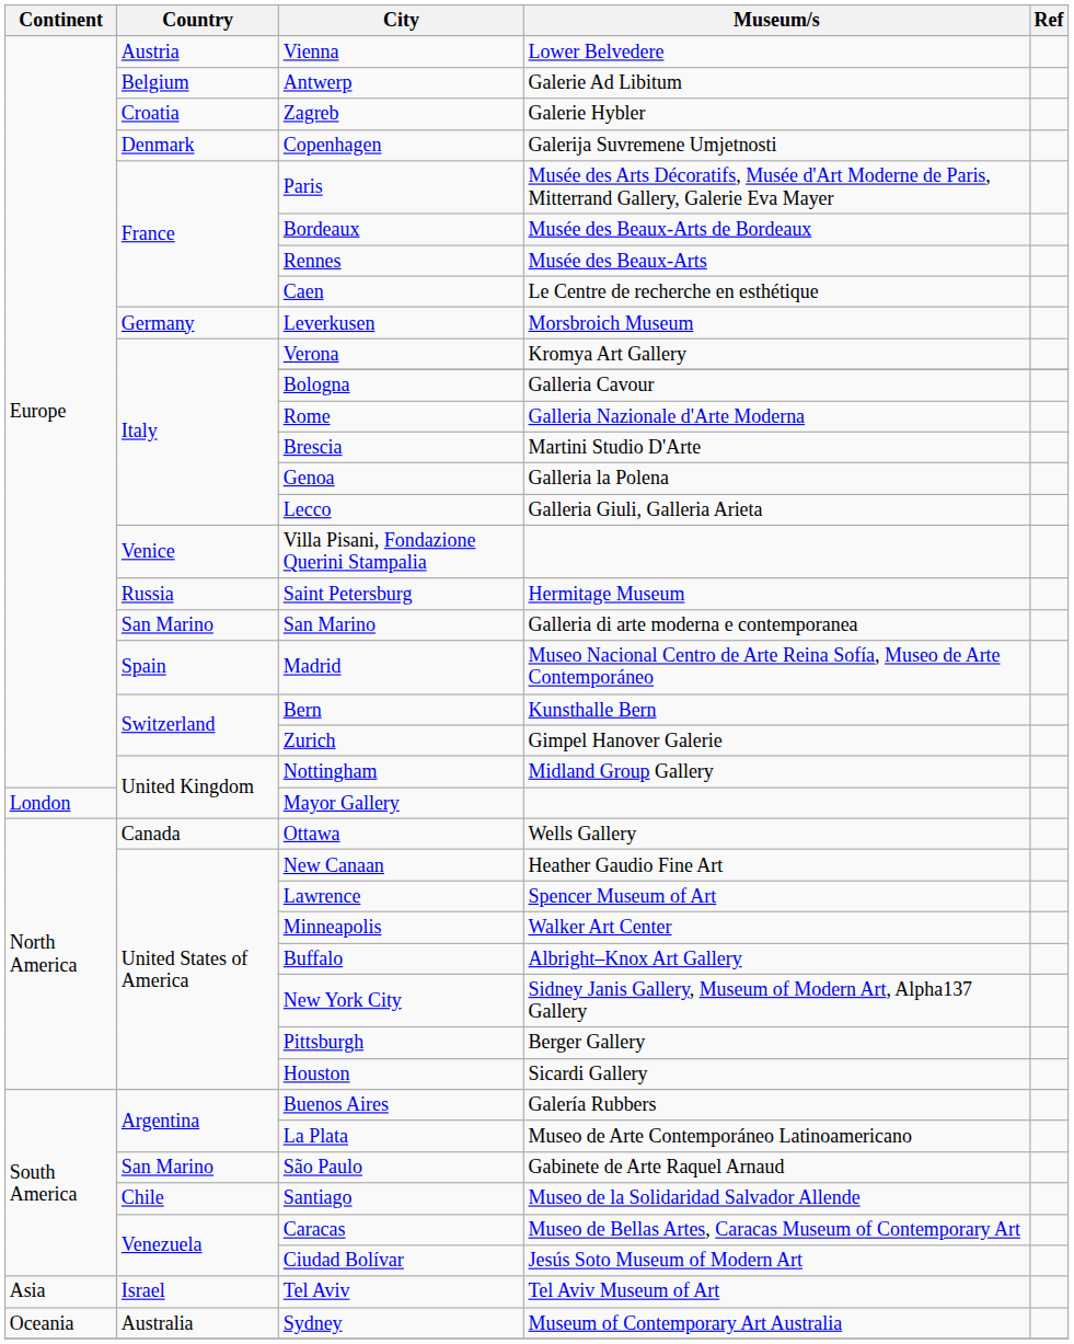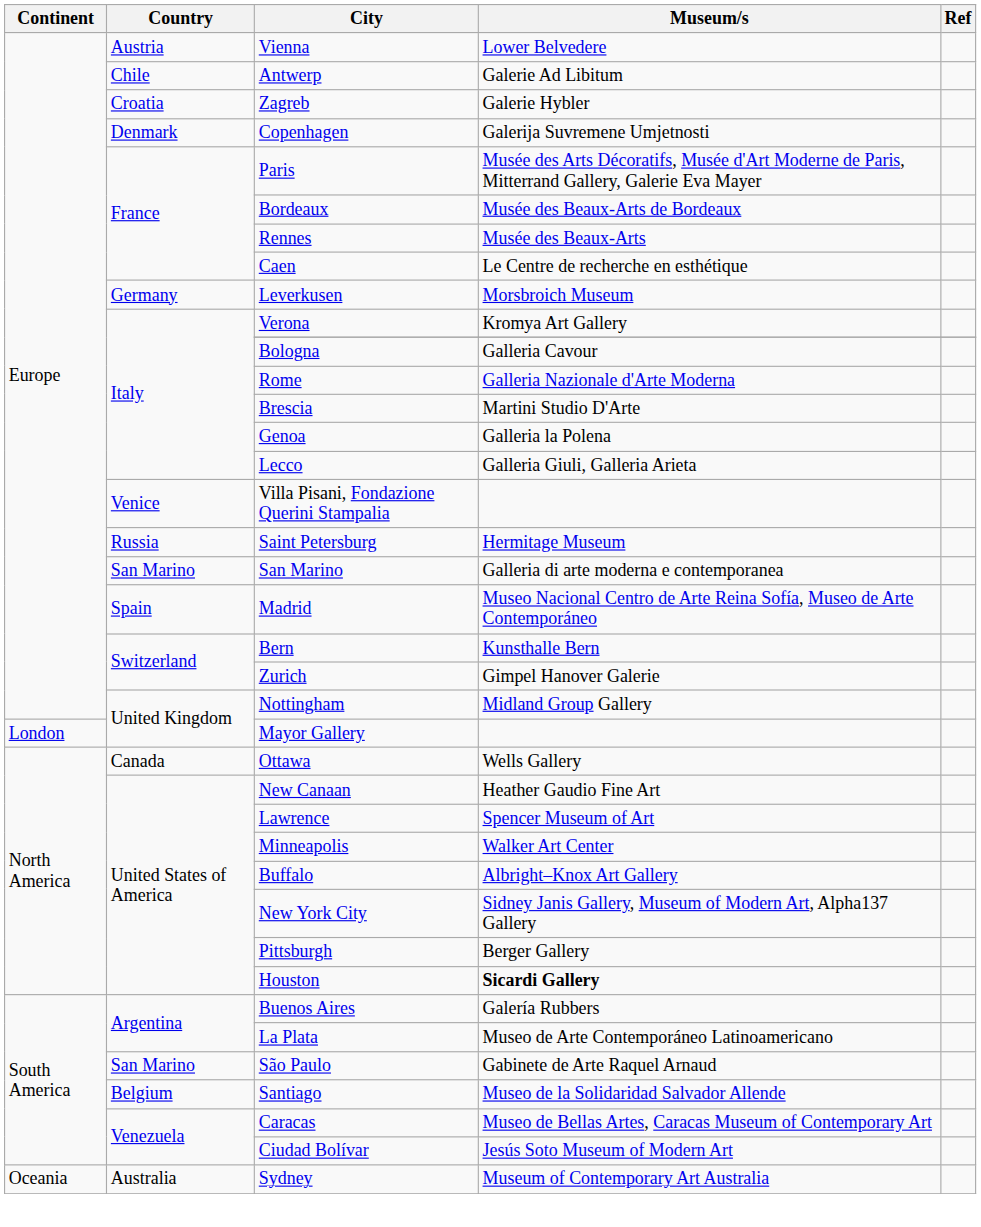Antwerp | Country: Belgium -> Chile
Houston | Museum/s: normal -> bold
Santiago | Country: Chile -> Belgium
- row: Asia | Israel | Tel Aviv | Tel Aviv Museum of Art
